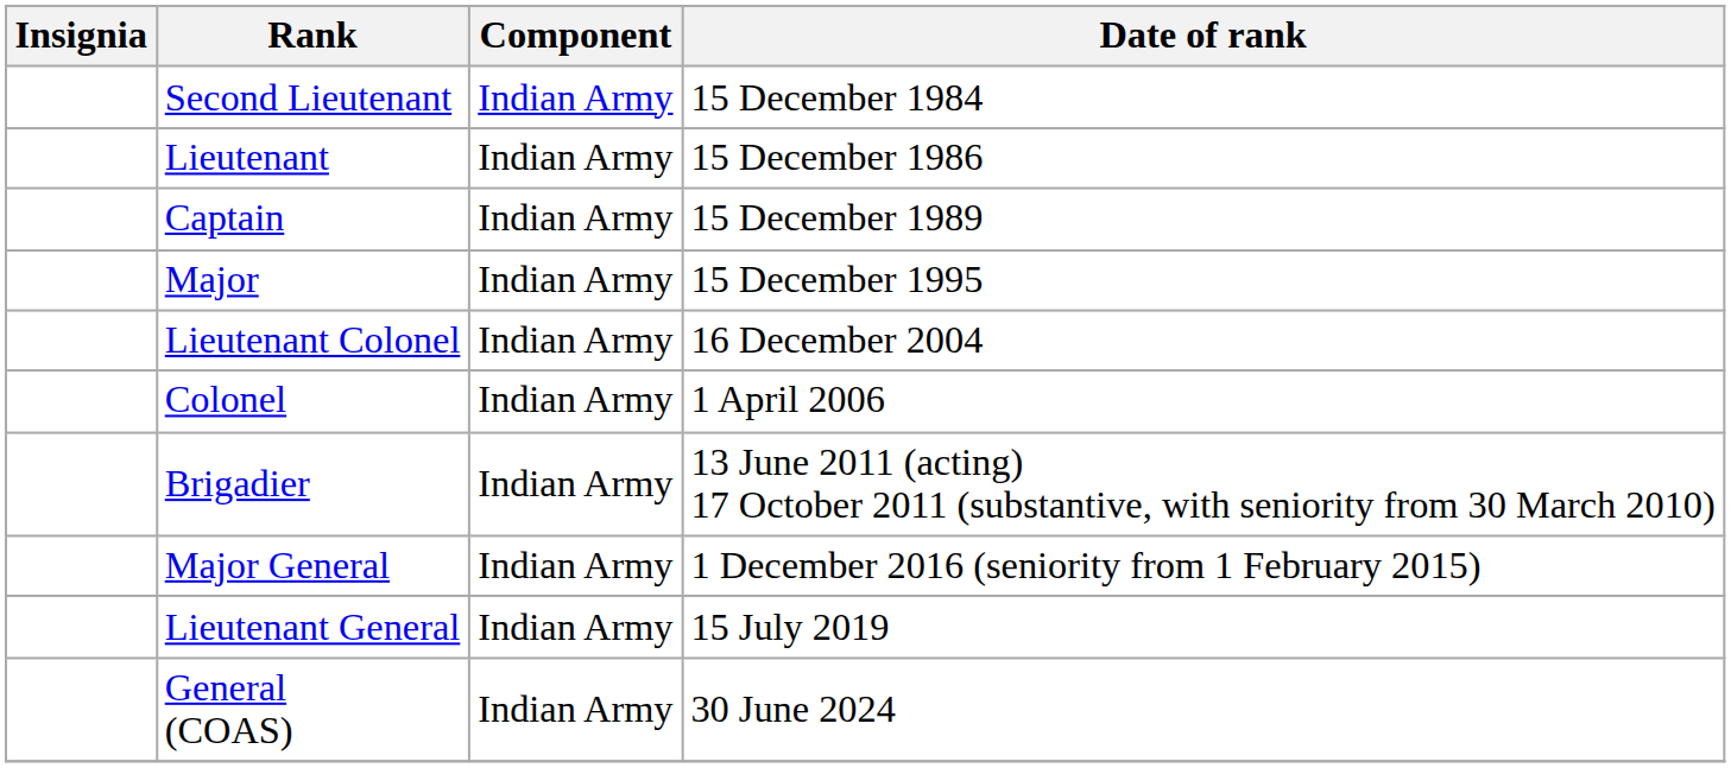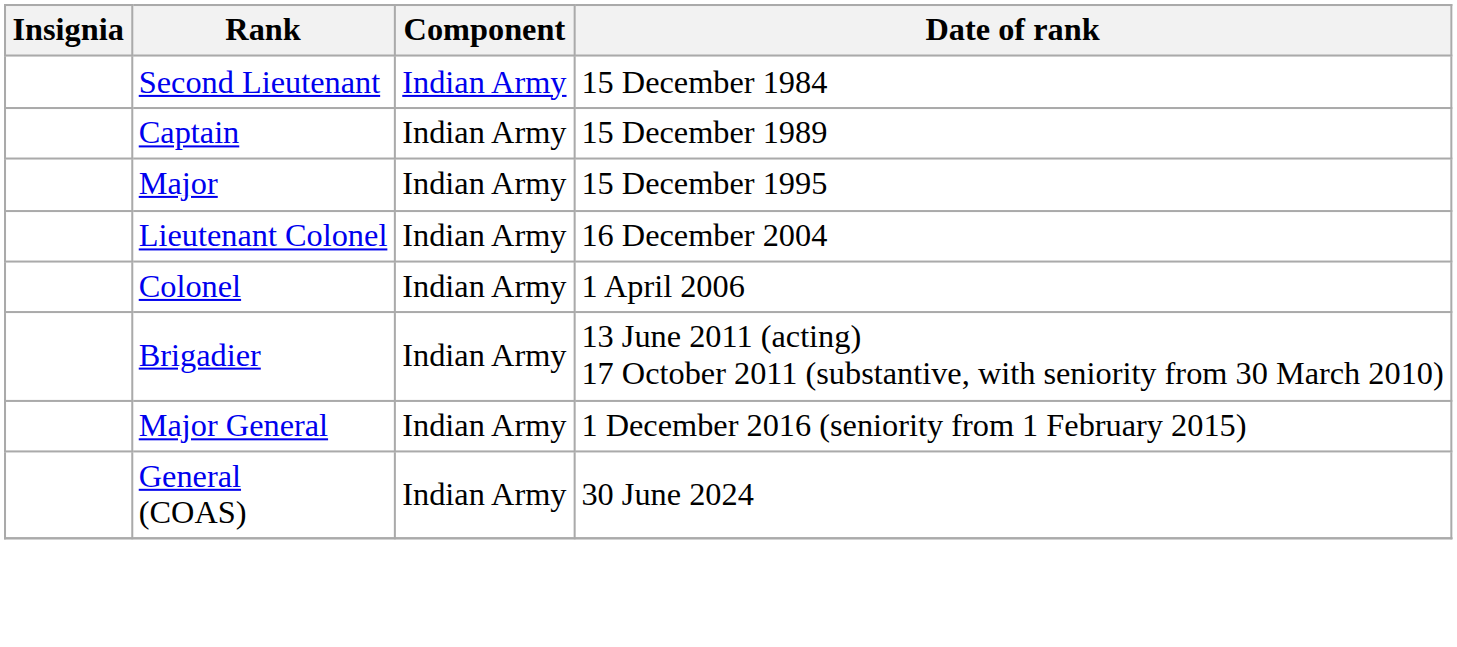- row: Lieutenant | Indian Army | 15 December 1986
- row: Lieutenant General | Indian Army | 15 July 2019
